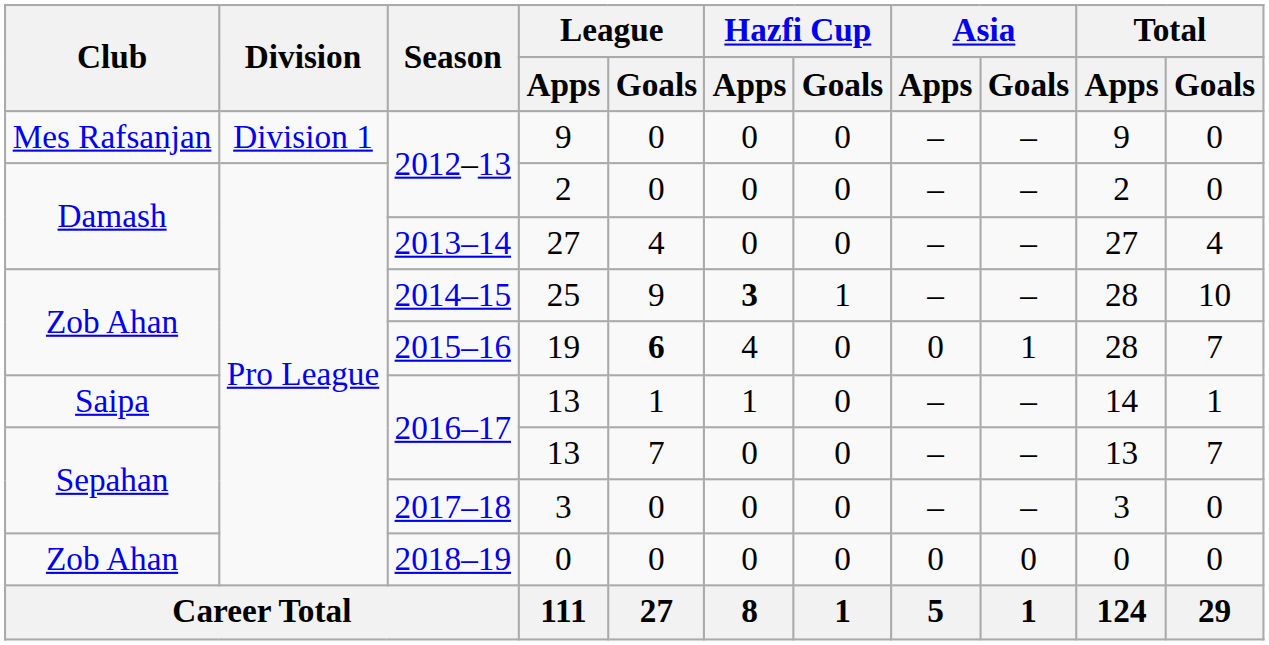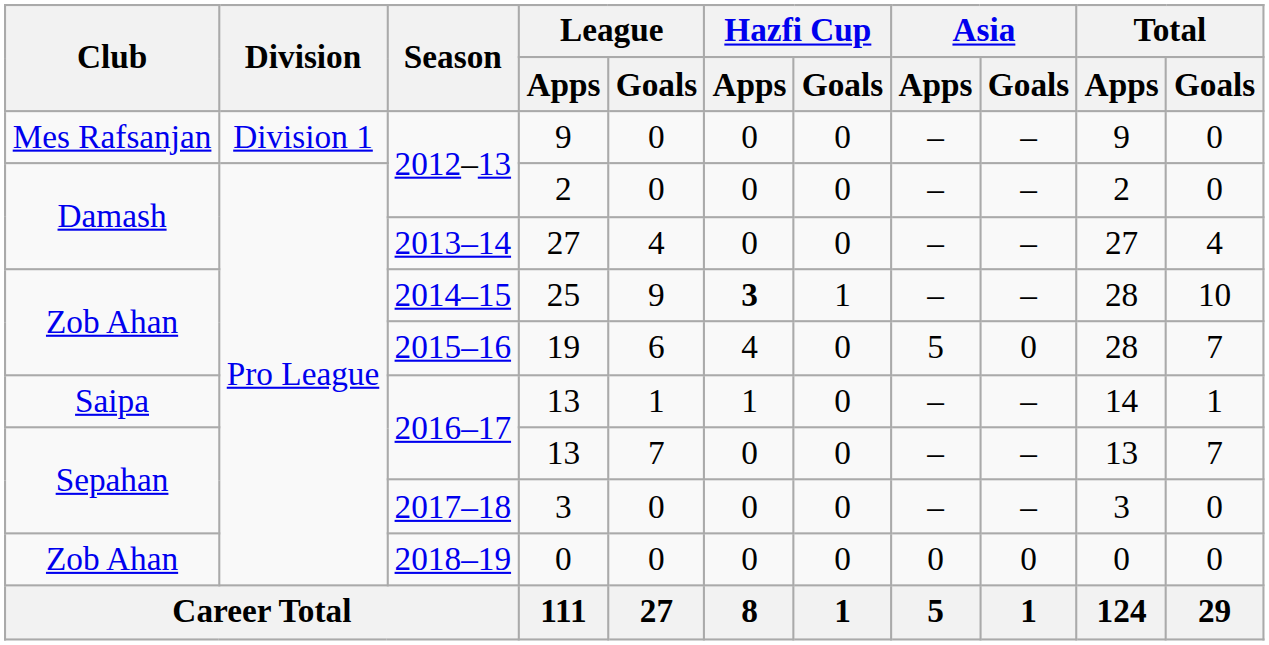19 | League / Goals: bold -> normal
19 | Asia / Apps: 0 -> 5
19 | Asia / Goals: 1 -> 0
